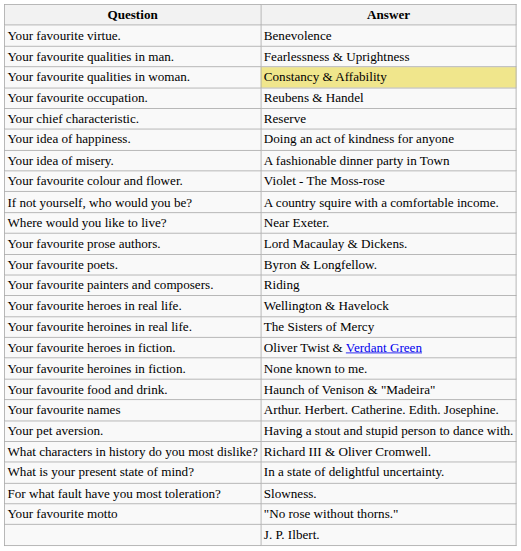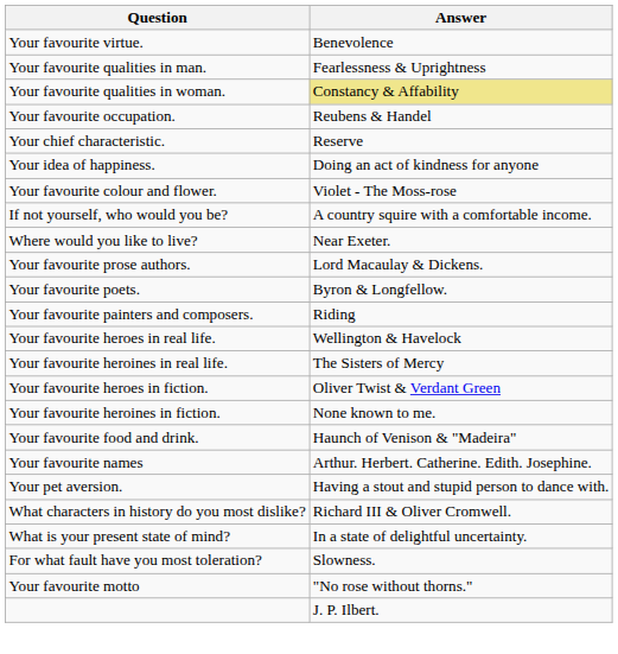- row: Your idea of misery. | A fashionable dinner party in Town
